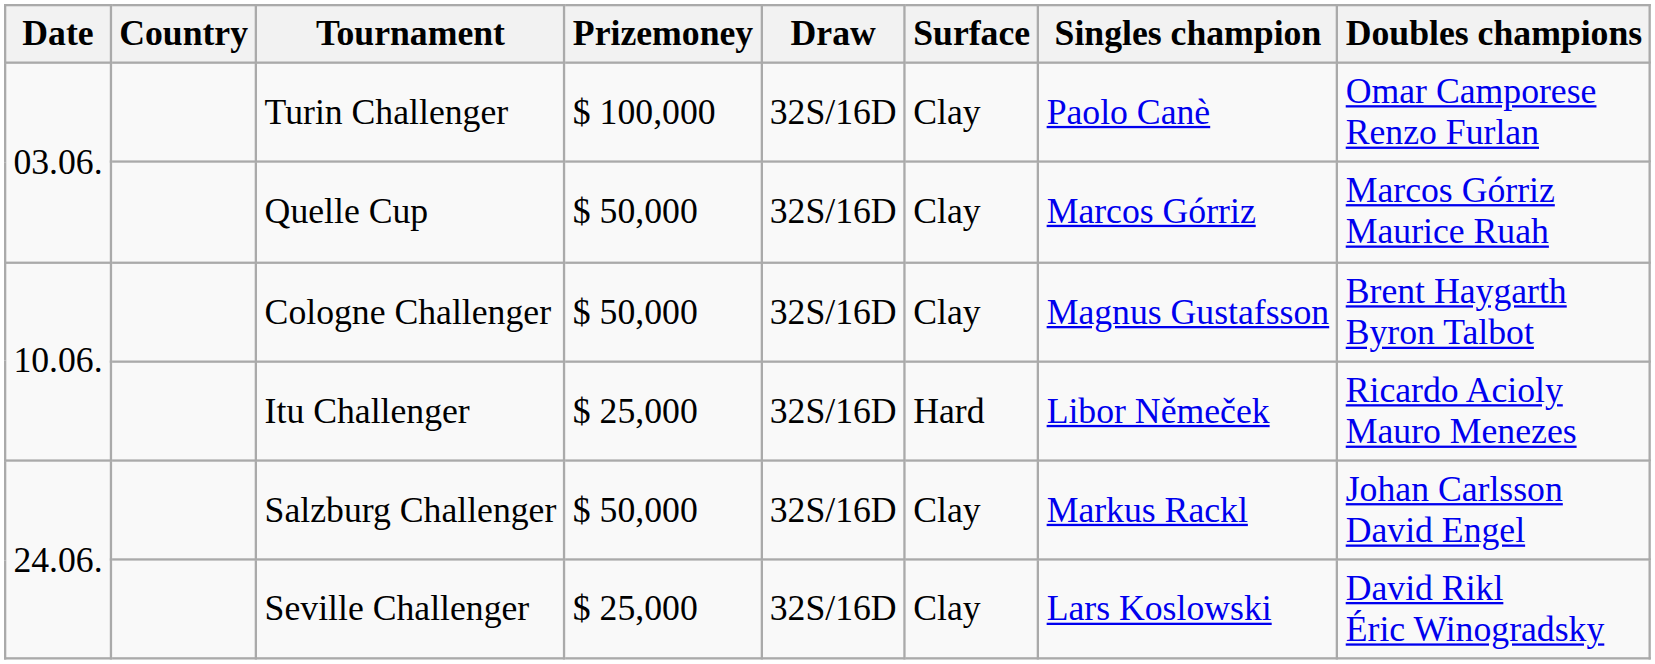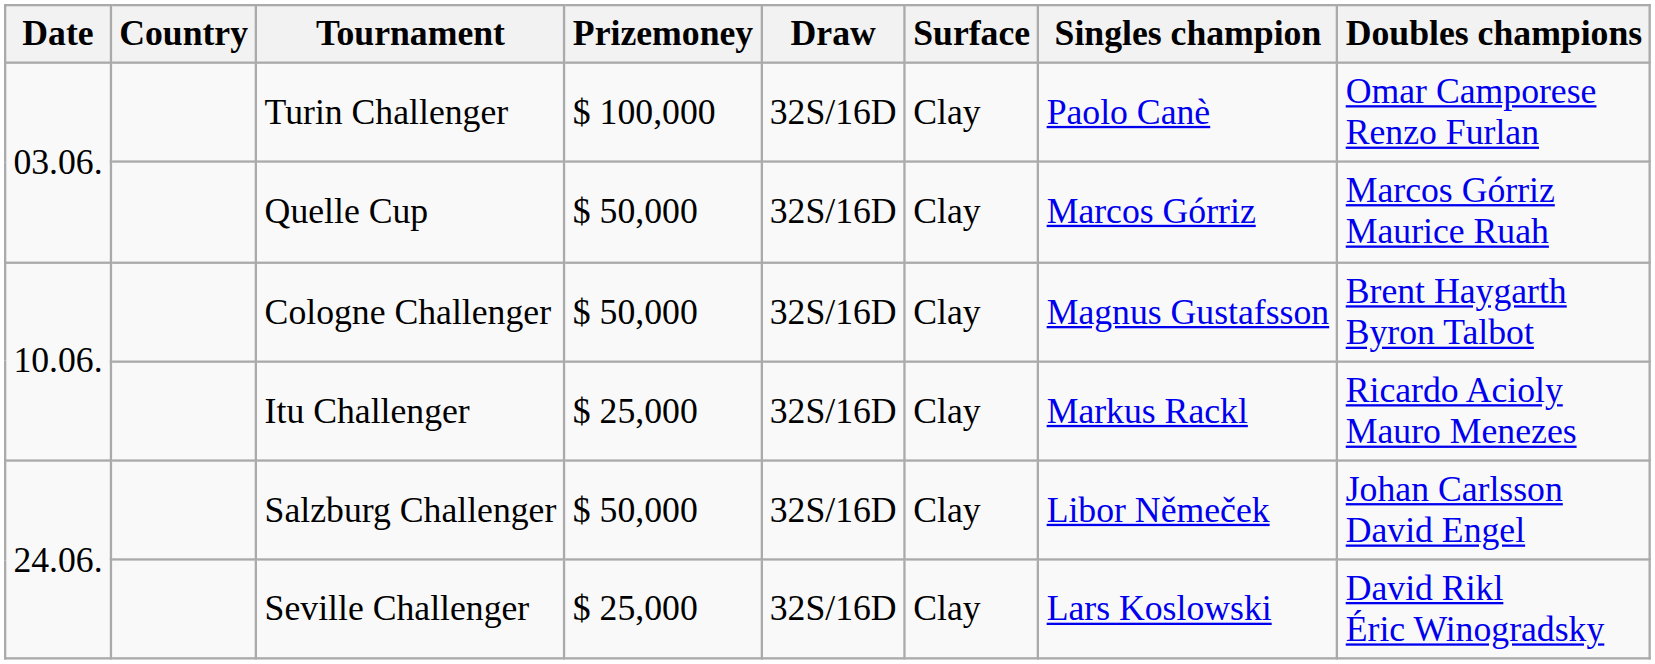Itu Challenger | Surface: Hard -> Clay
Itu Challenger | Singles champion: Libor Němeček -> Markus Rackl
Salzburg Challenger | Singles champion: Markus Rackl -> Libor Němeček
